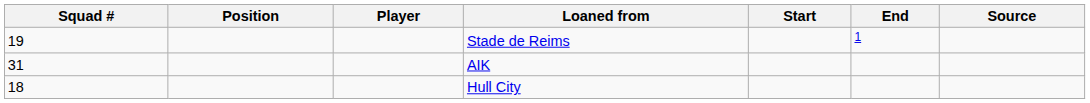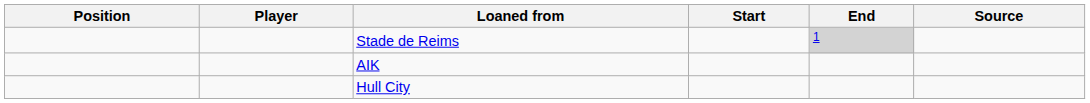- column: Squad # | 19 | 31 | 18
Stade de Reims | End: no background -> lightgrey background
